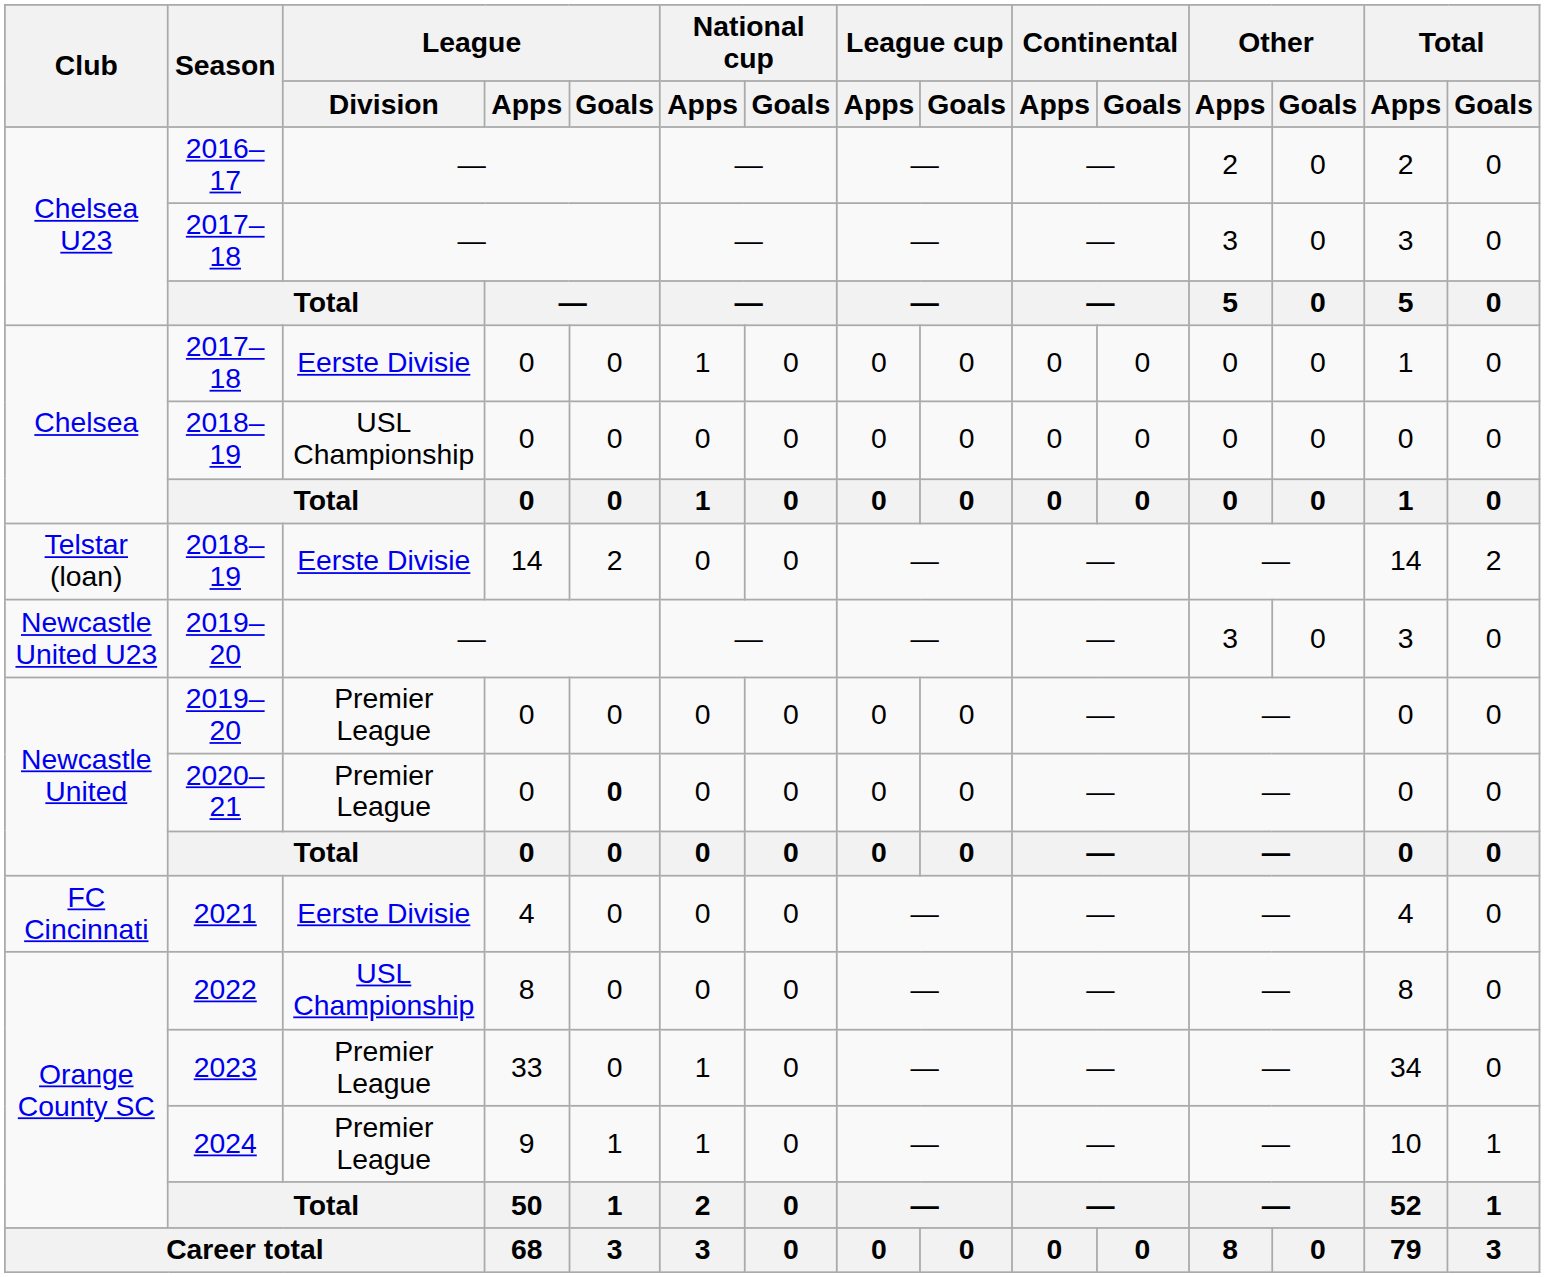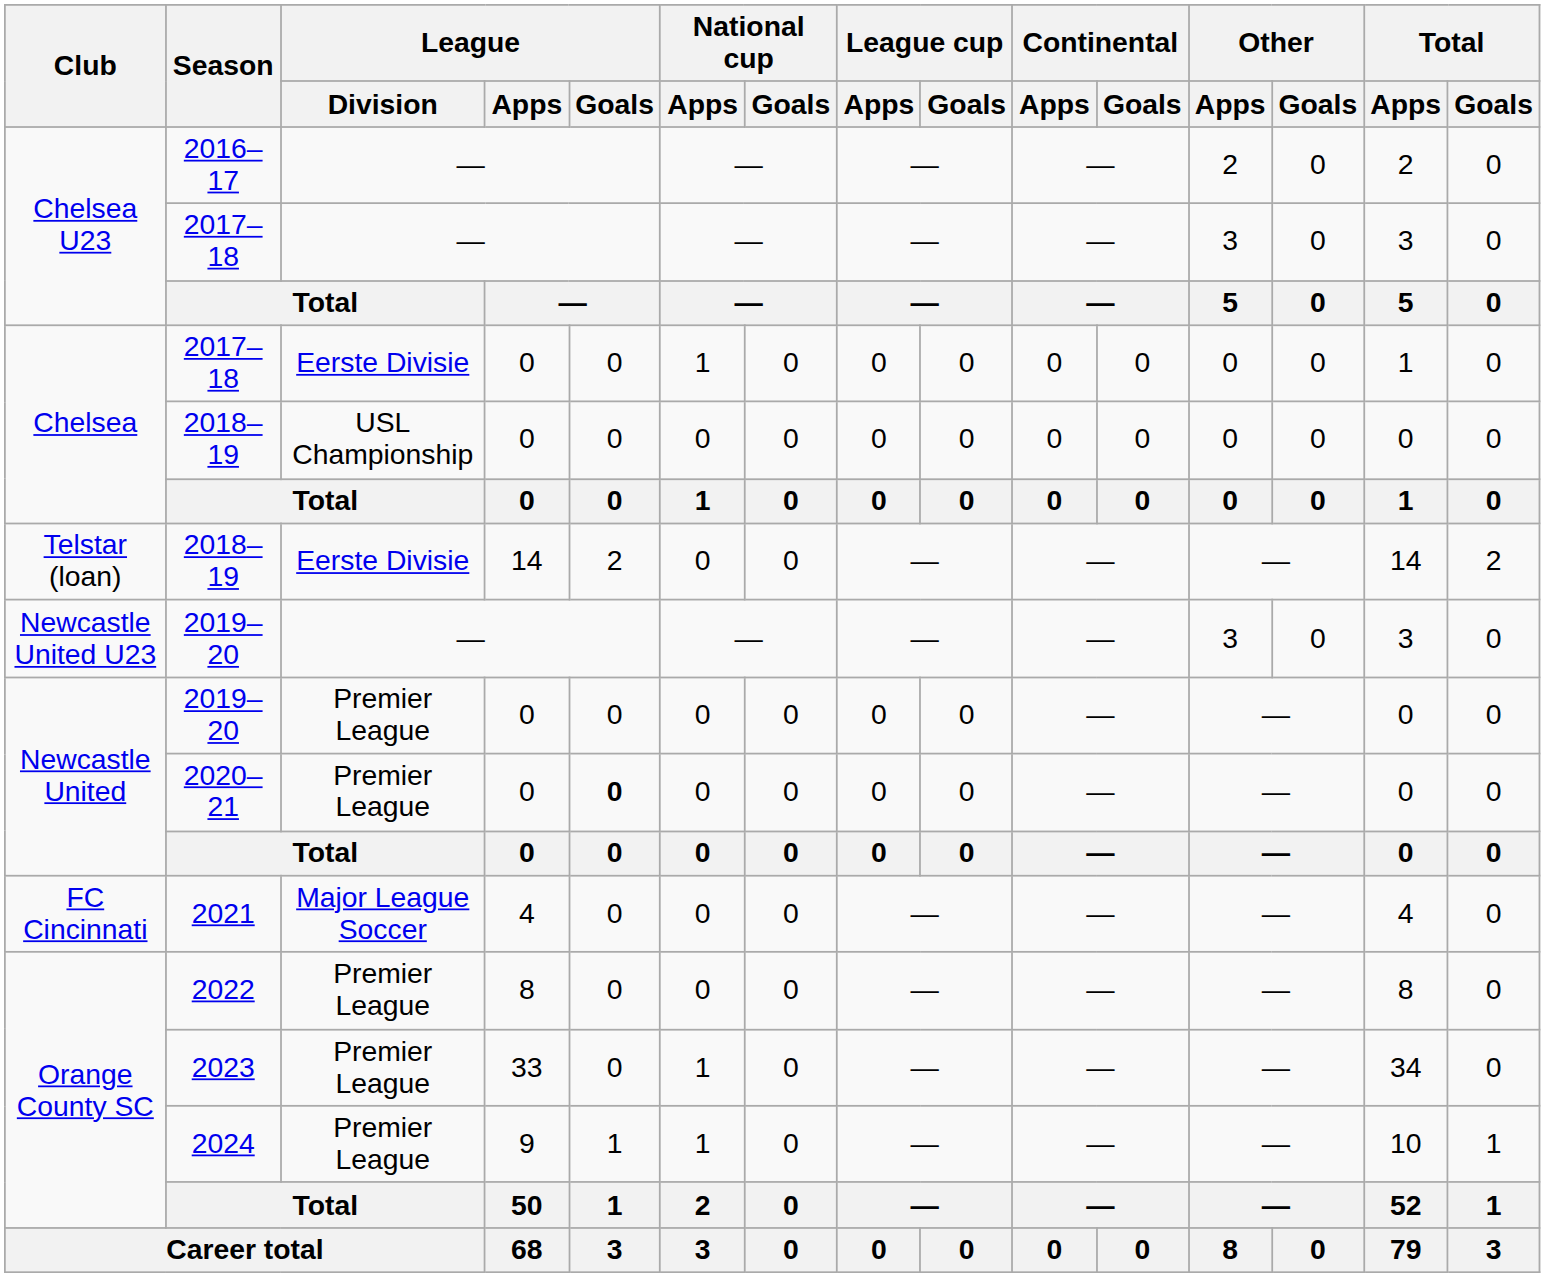2021 | League / Division: Eerste Divisie -> Major League Soccer
2022 | League / Division: USL Championship -> Premier League
